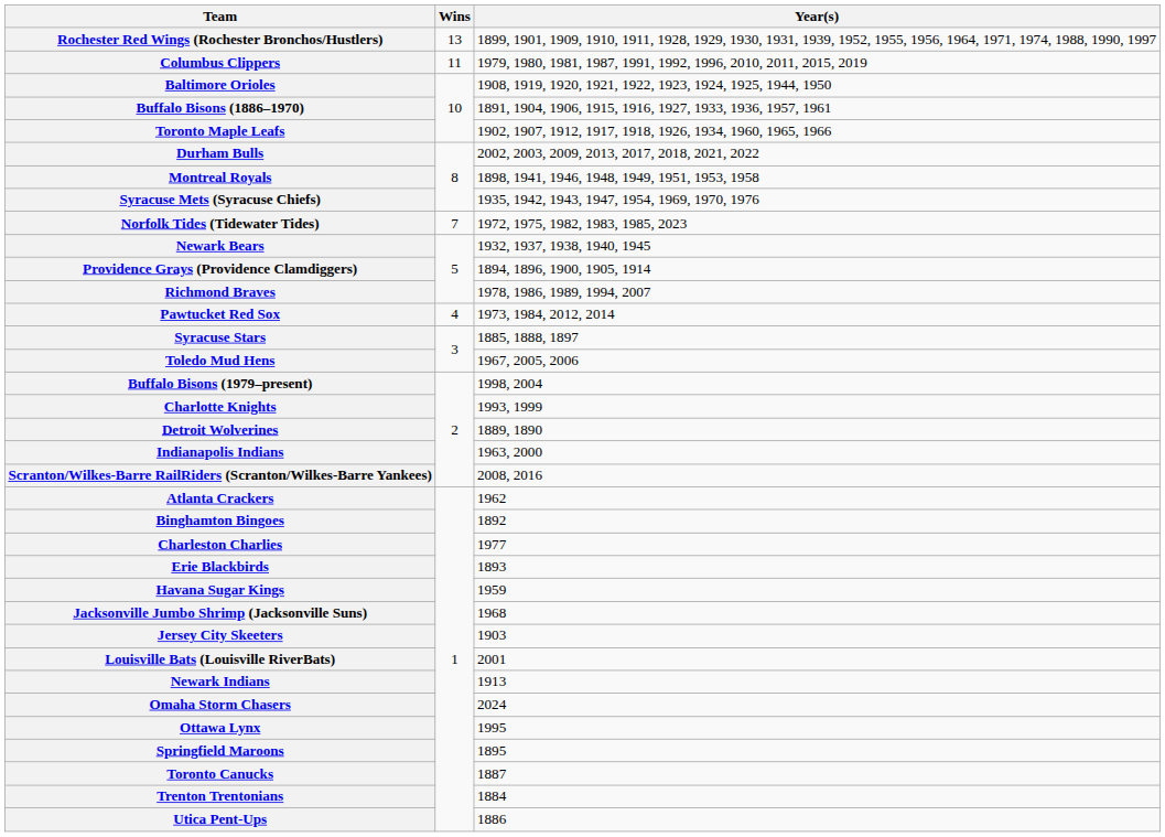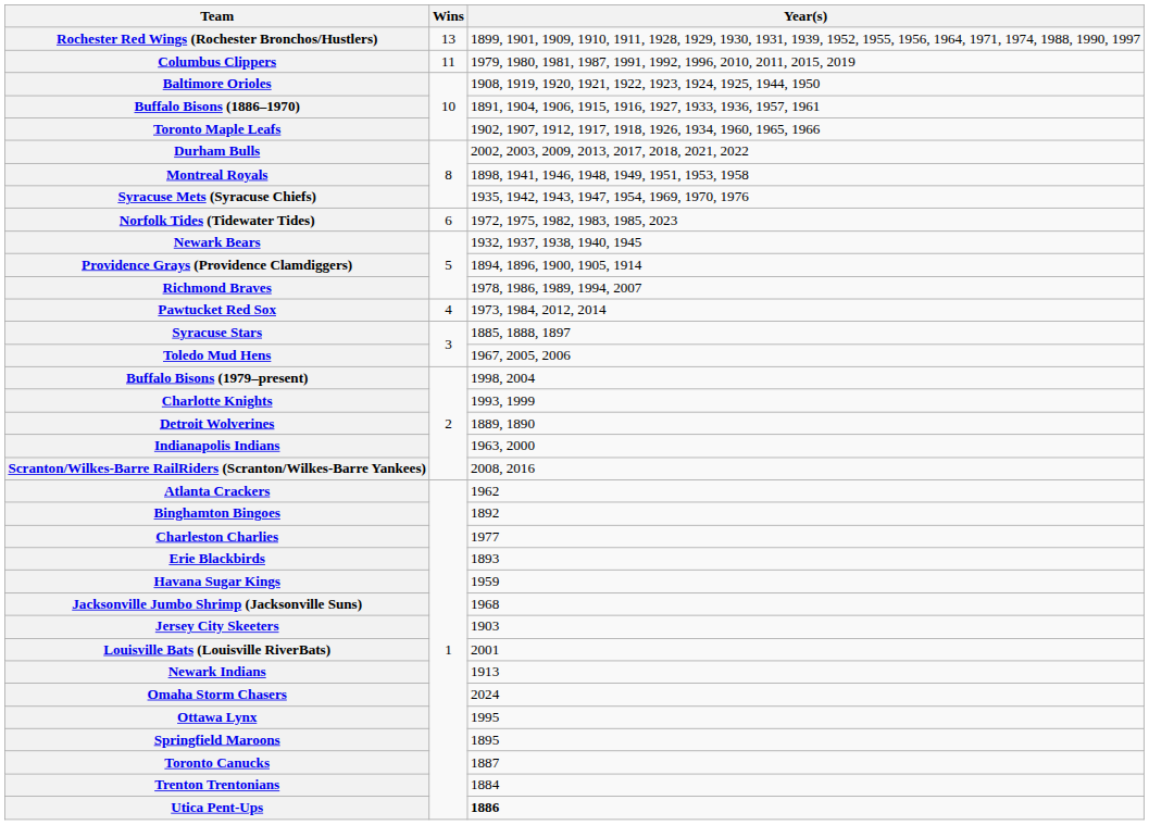Norfolk Tides (Tidewater Tides) | Wins: 7 -> 6
Utica Pent-Ups | Year(s): normal -> bold
